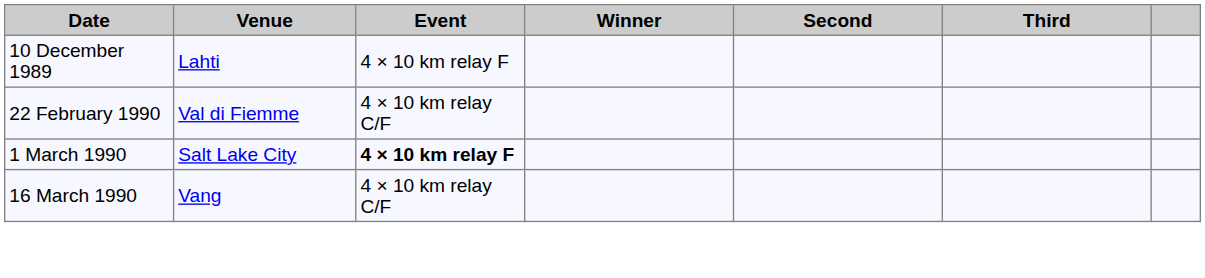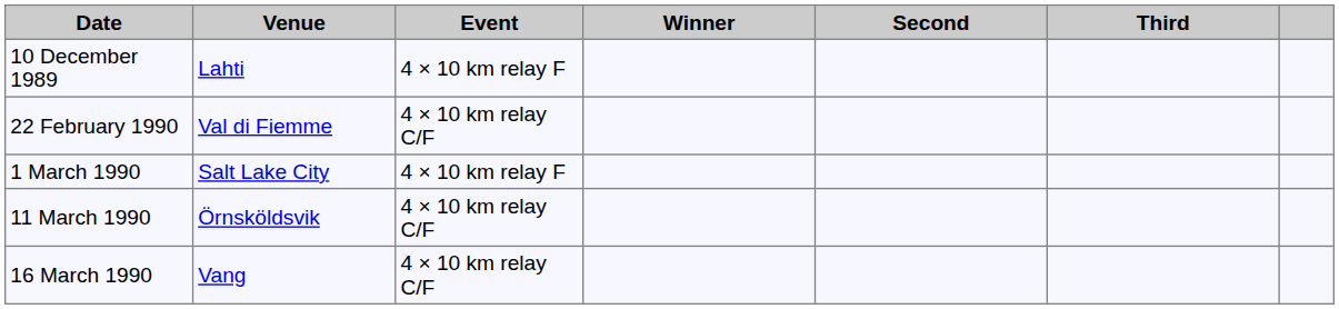1 March 1990 | Event: bold -> normal
+ row: 11 March 1990 | Örnsköldsvik | 4 × 10 km relay C/F
